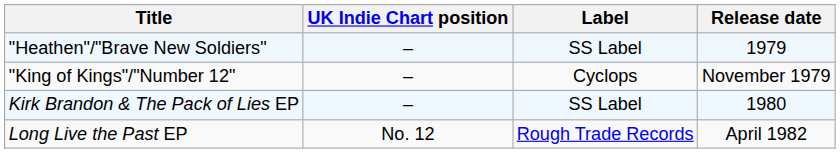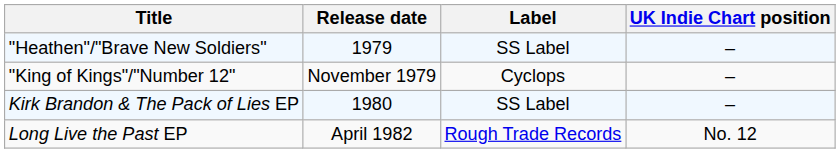columns swapped: Release date <-> UK Indie Chart position
